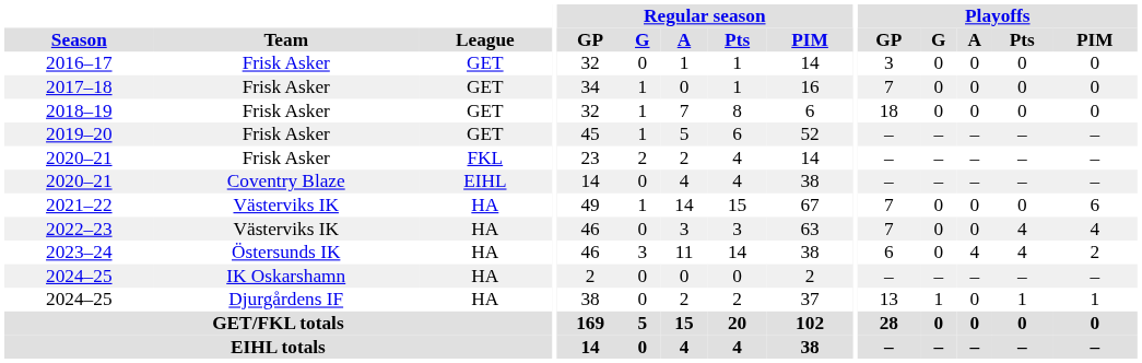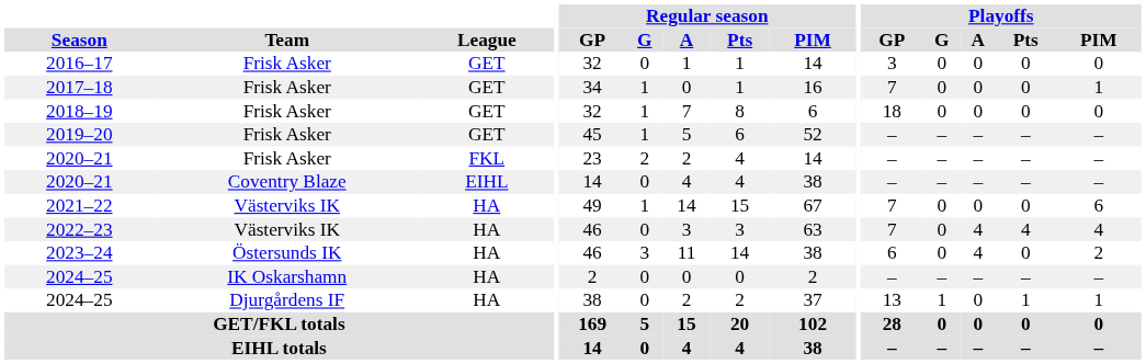2017–18 | Playoffs / PIM: 0 -> 1
2022–23 | Playoffs / A: 0 -> 4
2023–24 | Playoffs / Pts: 4 -> 0
